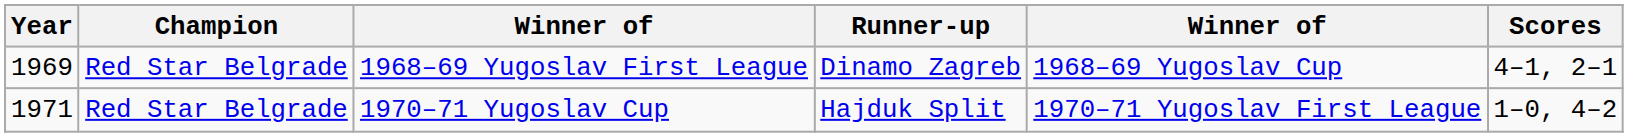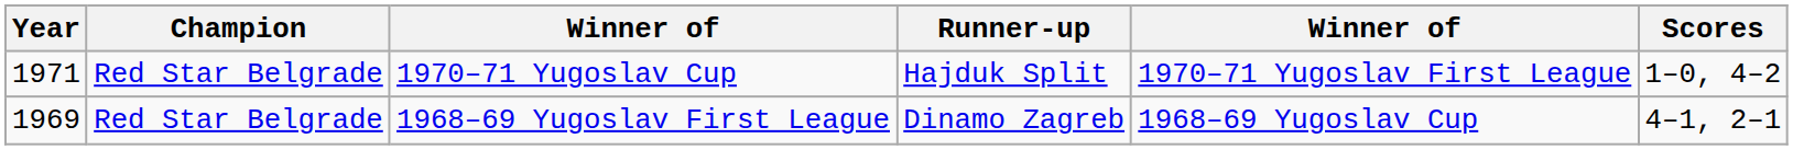rows swapped: 1968–69 Yugoslav First League <-> 1970–71 Yugoslav Cup
